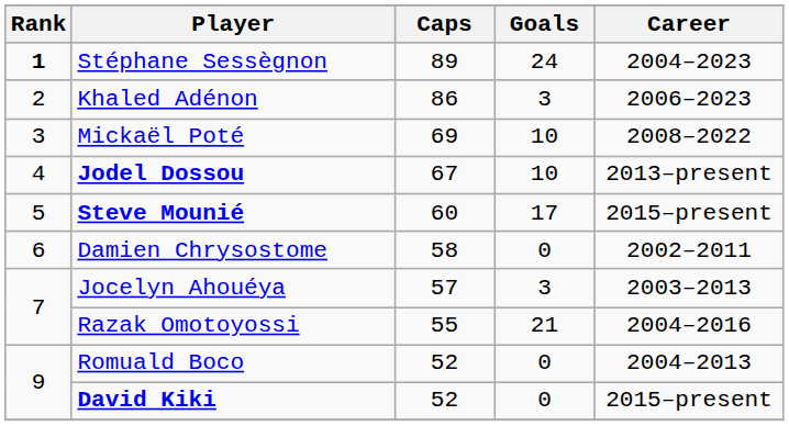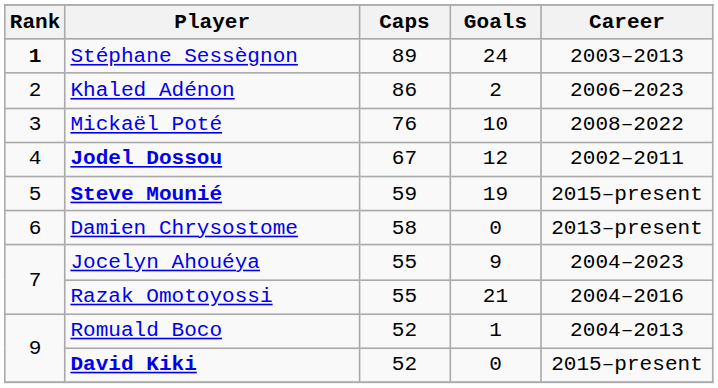Stéphane Sessègnon | Career: 2004–2023 -> 2003–2013
Khaled Adénon | Goals: 3 -> 2
Mickaël Poté | Caps: 69 -> 76
Jodel Dossou | Goals: 10 -> 12
Jodel Dossou | Career: 2013–present -> 2002–2011
Steve Mounié | Caps: 60 -> 59
Steve Mounié | Goals: 17 -> 19
Damien Chrysostome | Career: 2002–2011 -> 2013–present
Jocelyn Ahouéya | Caps: 57 -> 55
Jocelyn Ahouéya | Goals: 3 -> 9
Jocelyn Ahouéya | Career: 2003–2013 -> 2004–2023
Romuald Boco | Goals: 0 -> 1
